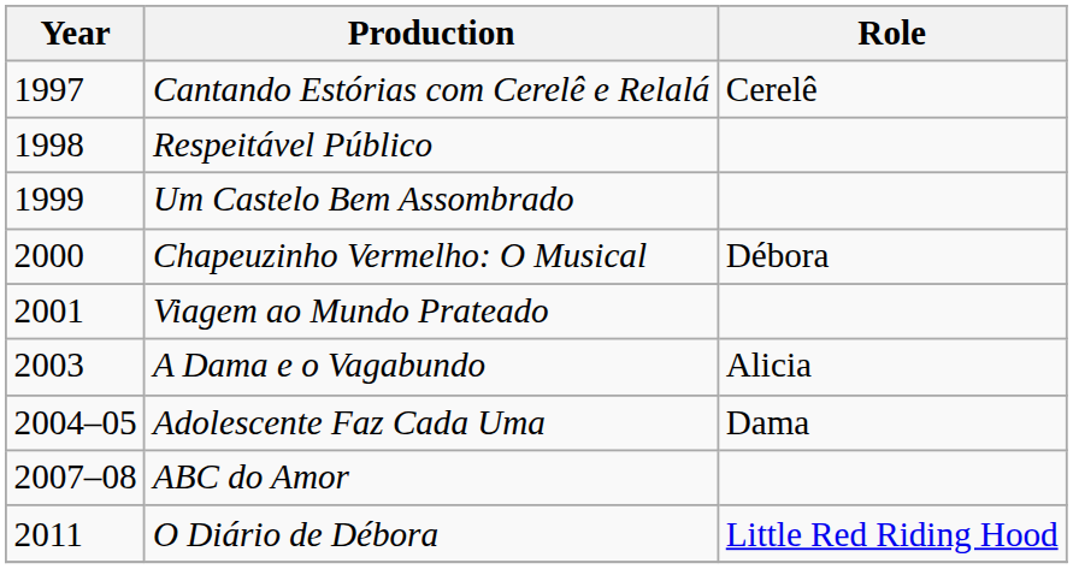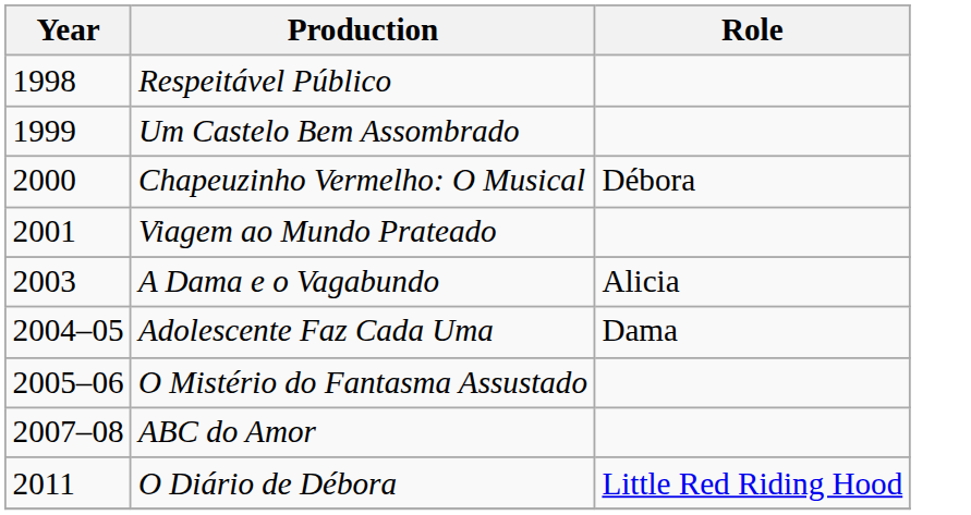- row: 1997 | Cantando Estórias com Cerelê e Relalá | Cerelê
+ row: 2005–06 | O Mistério do Fantasma Assustado
